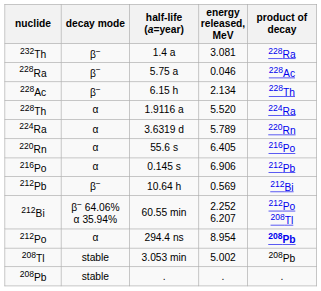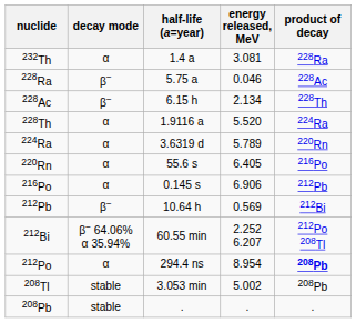232Th | decay mode: β− -> α
